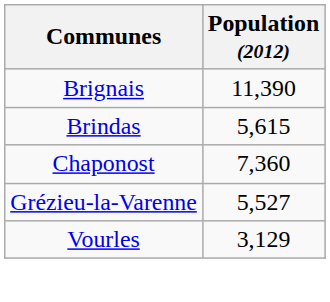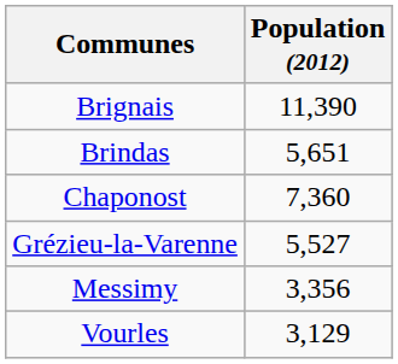Brindas | Population (2012): 5,615 -> 5,651
+ row: Messimy | 3,356
